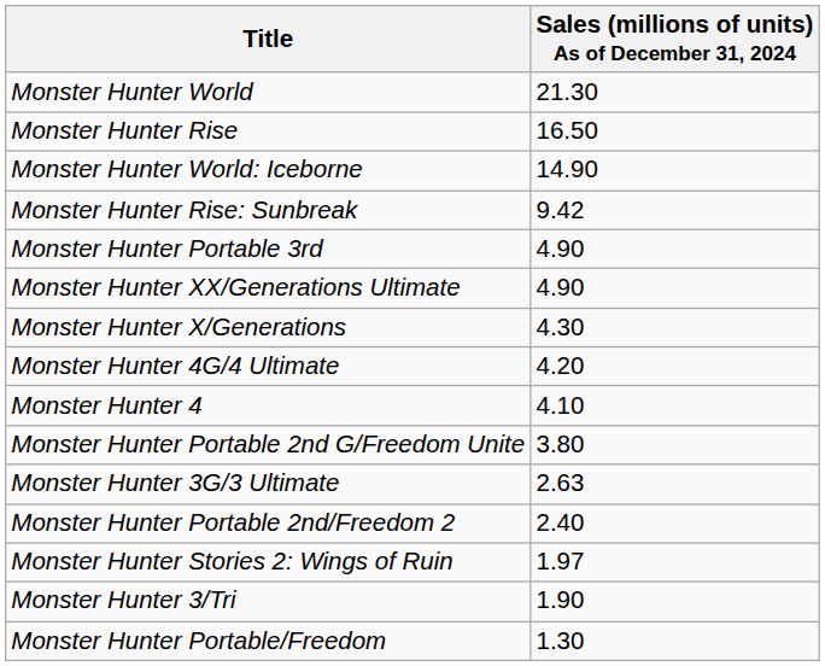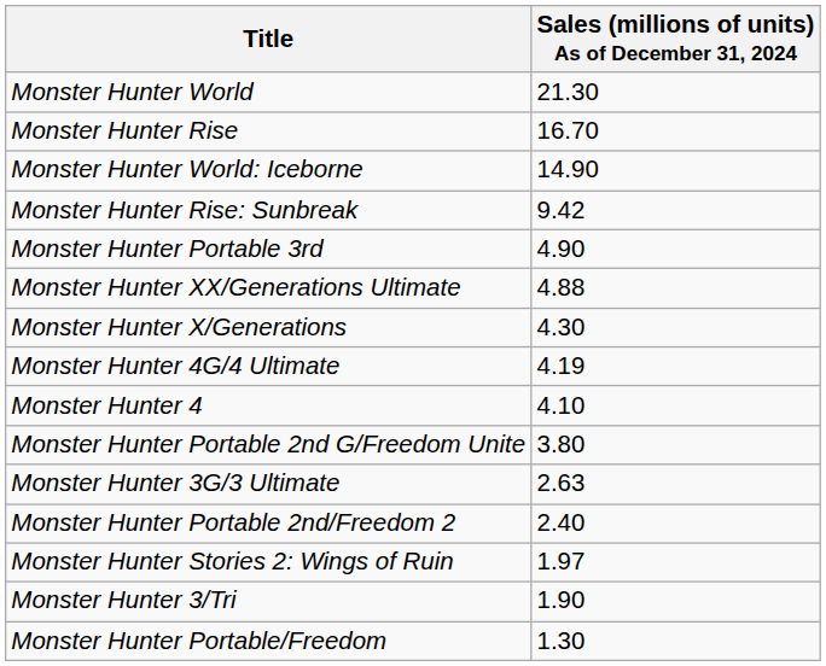Monster Hunter Rise | Sales (millions of units) As of December 31, 2024: 16.50 -> 16.70
Monster Hunter XX/Generations Ultimate | Sales (millions of units) As of December 31, 2024: 4.90 -> 4.88
Monster Hunter 4G/4 Ultimate | Sales (millions of units) As of December 31, 2024: 4.20 -> 4.19
